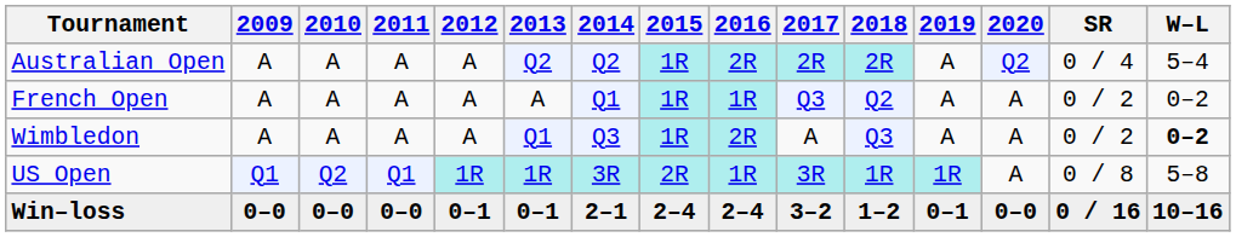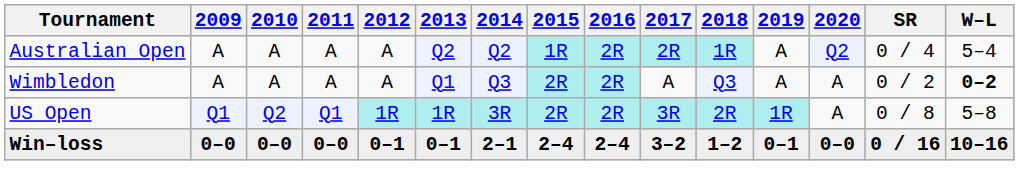Australian Open | 2018: 2R -> 1R
- row: French Open | A | A | A | A | A | Q1 | 1R | 1R | Q3 | Q2 | A | A | 0 / 2 | 0–2
Wimbledon | 2015: 1R -> 2R
US Open | 2016: 1R -> 2R
US Open | 2018: 1R -> 2R
